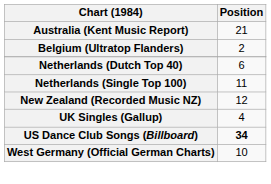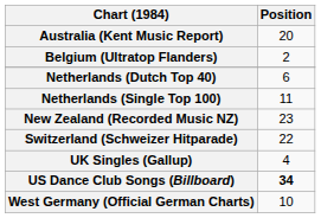Australia (Kent Music Report) | Position: 21 -> 20
New Zealand (Recorded Music NZ) | Position: 12 -> 23
+ row: Switzerland (Schweizer Hitparade) | 22
